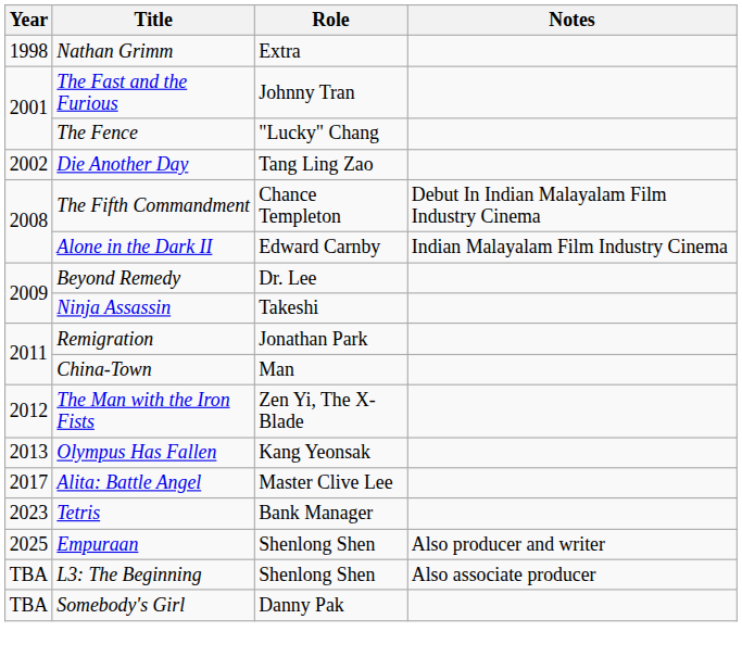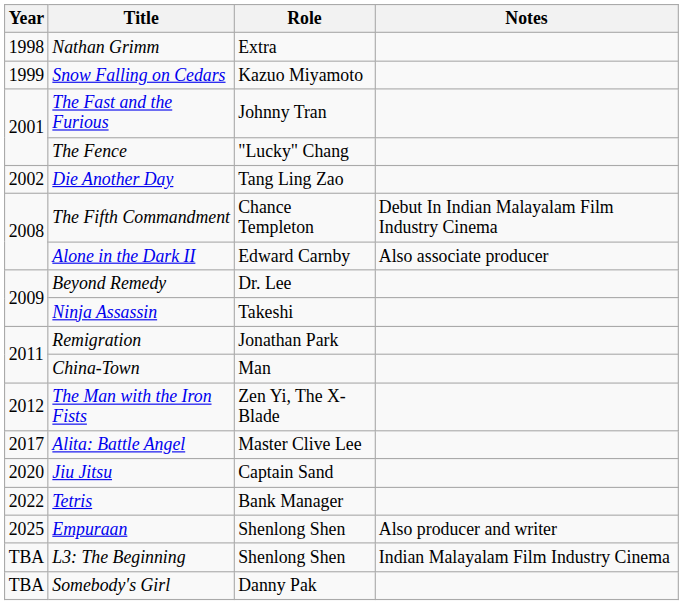+ row: 1999 | Snow Falling on Cedars | Kazuo Miyamoto
Alone in the Dark II | Notes: Indian Malayalam Film Industry Cinema -> Also associate producer
- row: 2013 | Olympus Has Fallen | Kang Yeonsak
+ row: 2020 | Jiu Jitsu | Captain Sand
Tetris | Year: 2023 -> 2022
L3: The Beginning | Notes: Also associate producer -> Indian Malayalam Film Industry Cinema
